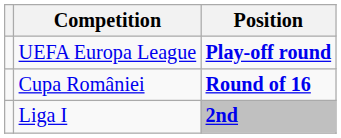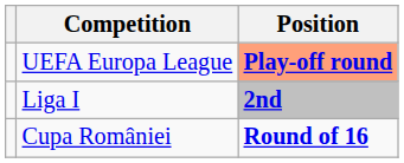UEFA Europa League | Position: no background -> lightsalmon background
rows swapped: Liga I <-> Cupa României
